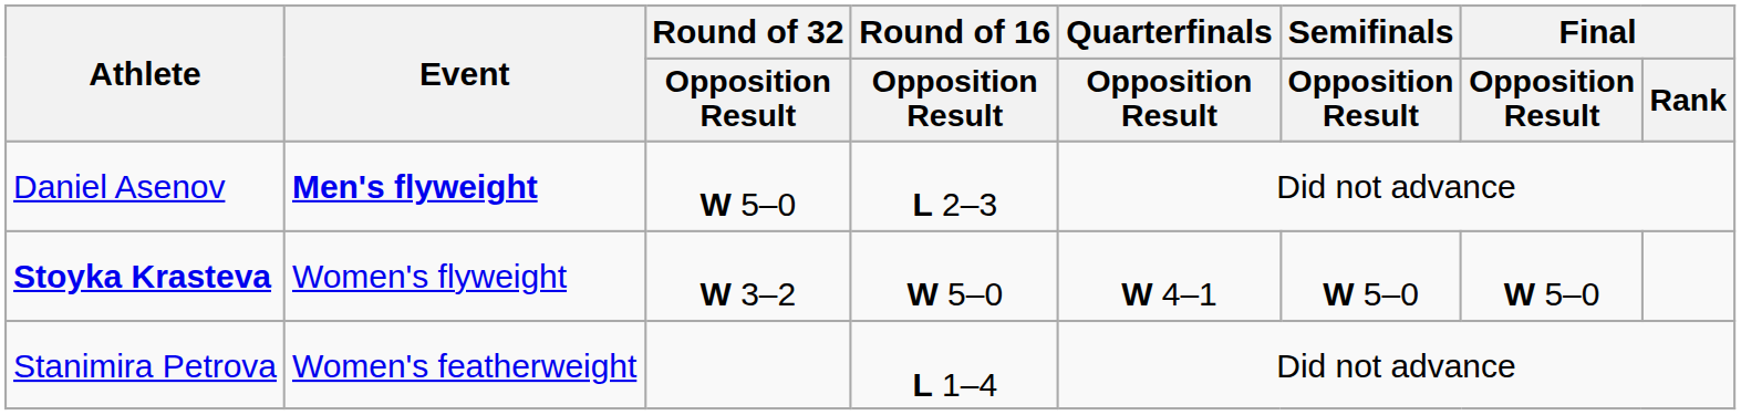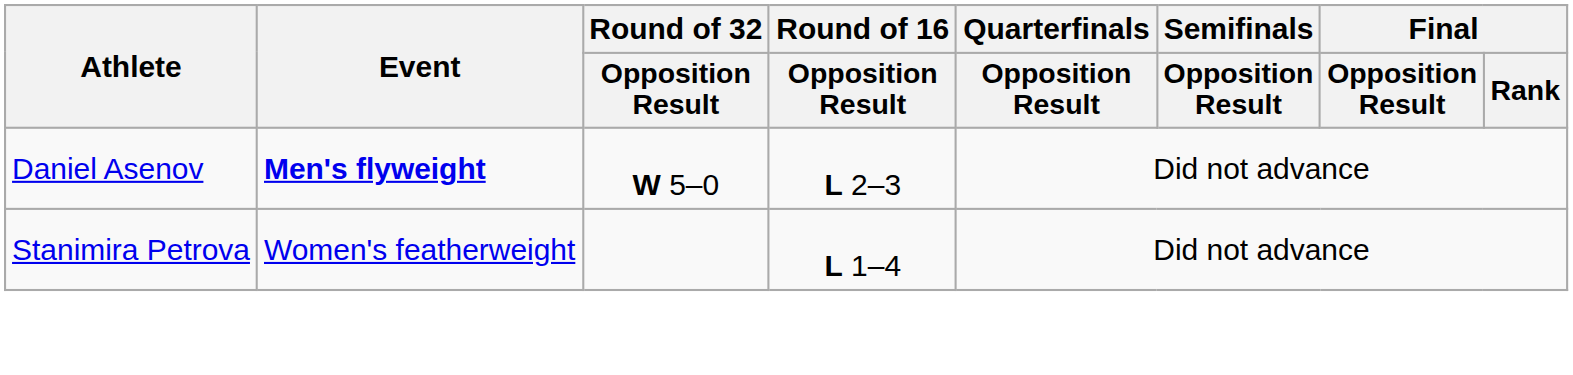- row: Stoyka Krasteva | Women's flyweight | W 3–2 | W 5–0 | W 4–1 | W 5–0 | W 5–0
